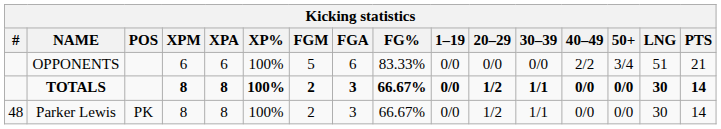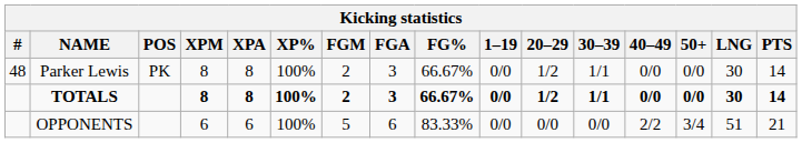rows swapped: Parker Lewis <-> OPPONENTS
